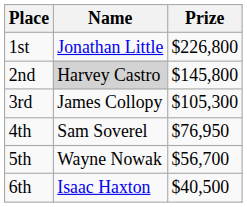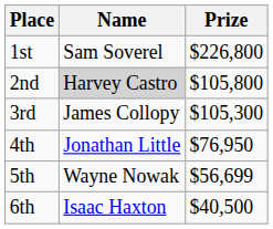1st | Name: Jonathan Little -> Sam Soverel
2nd | Prize: $145,800 -> $105,800
4th | Name: Sam Soverel -> Jonathan Little
5th | Prize: $56,700 -> $56,699
